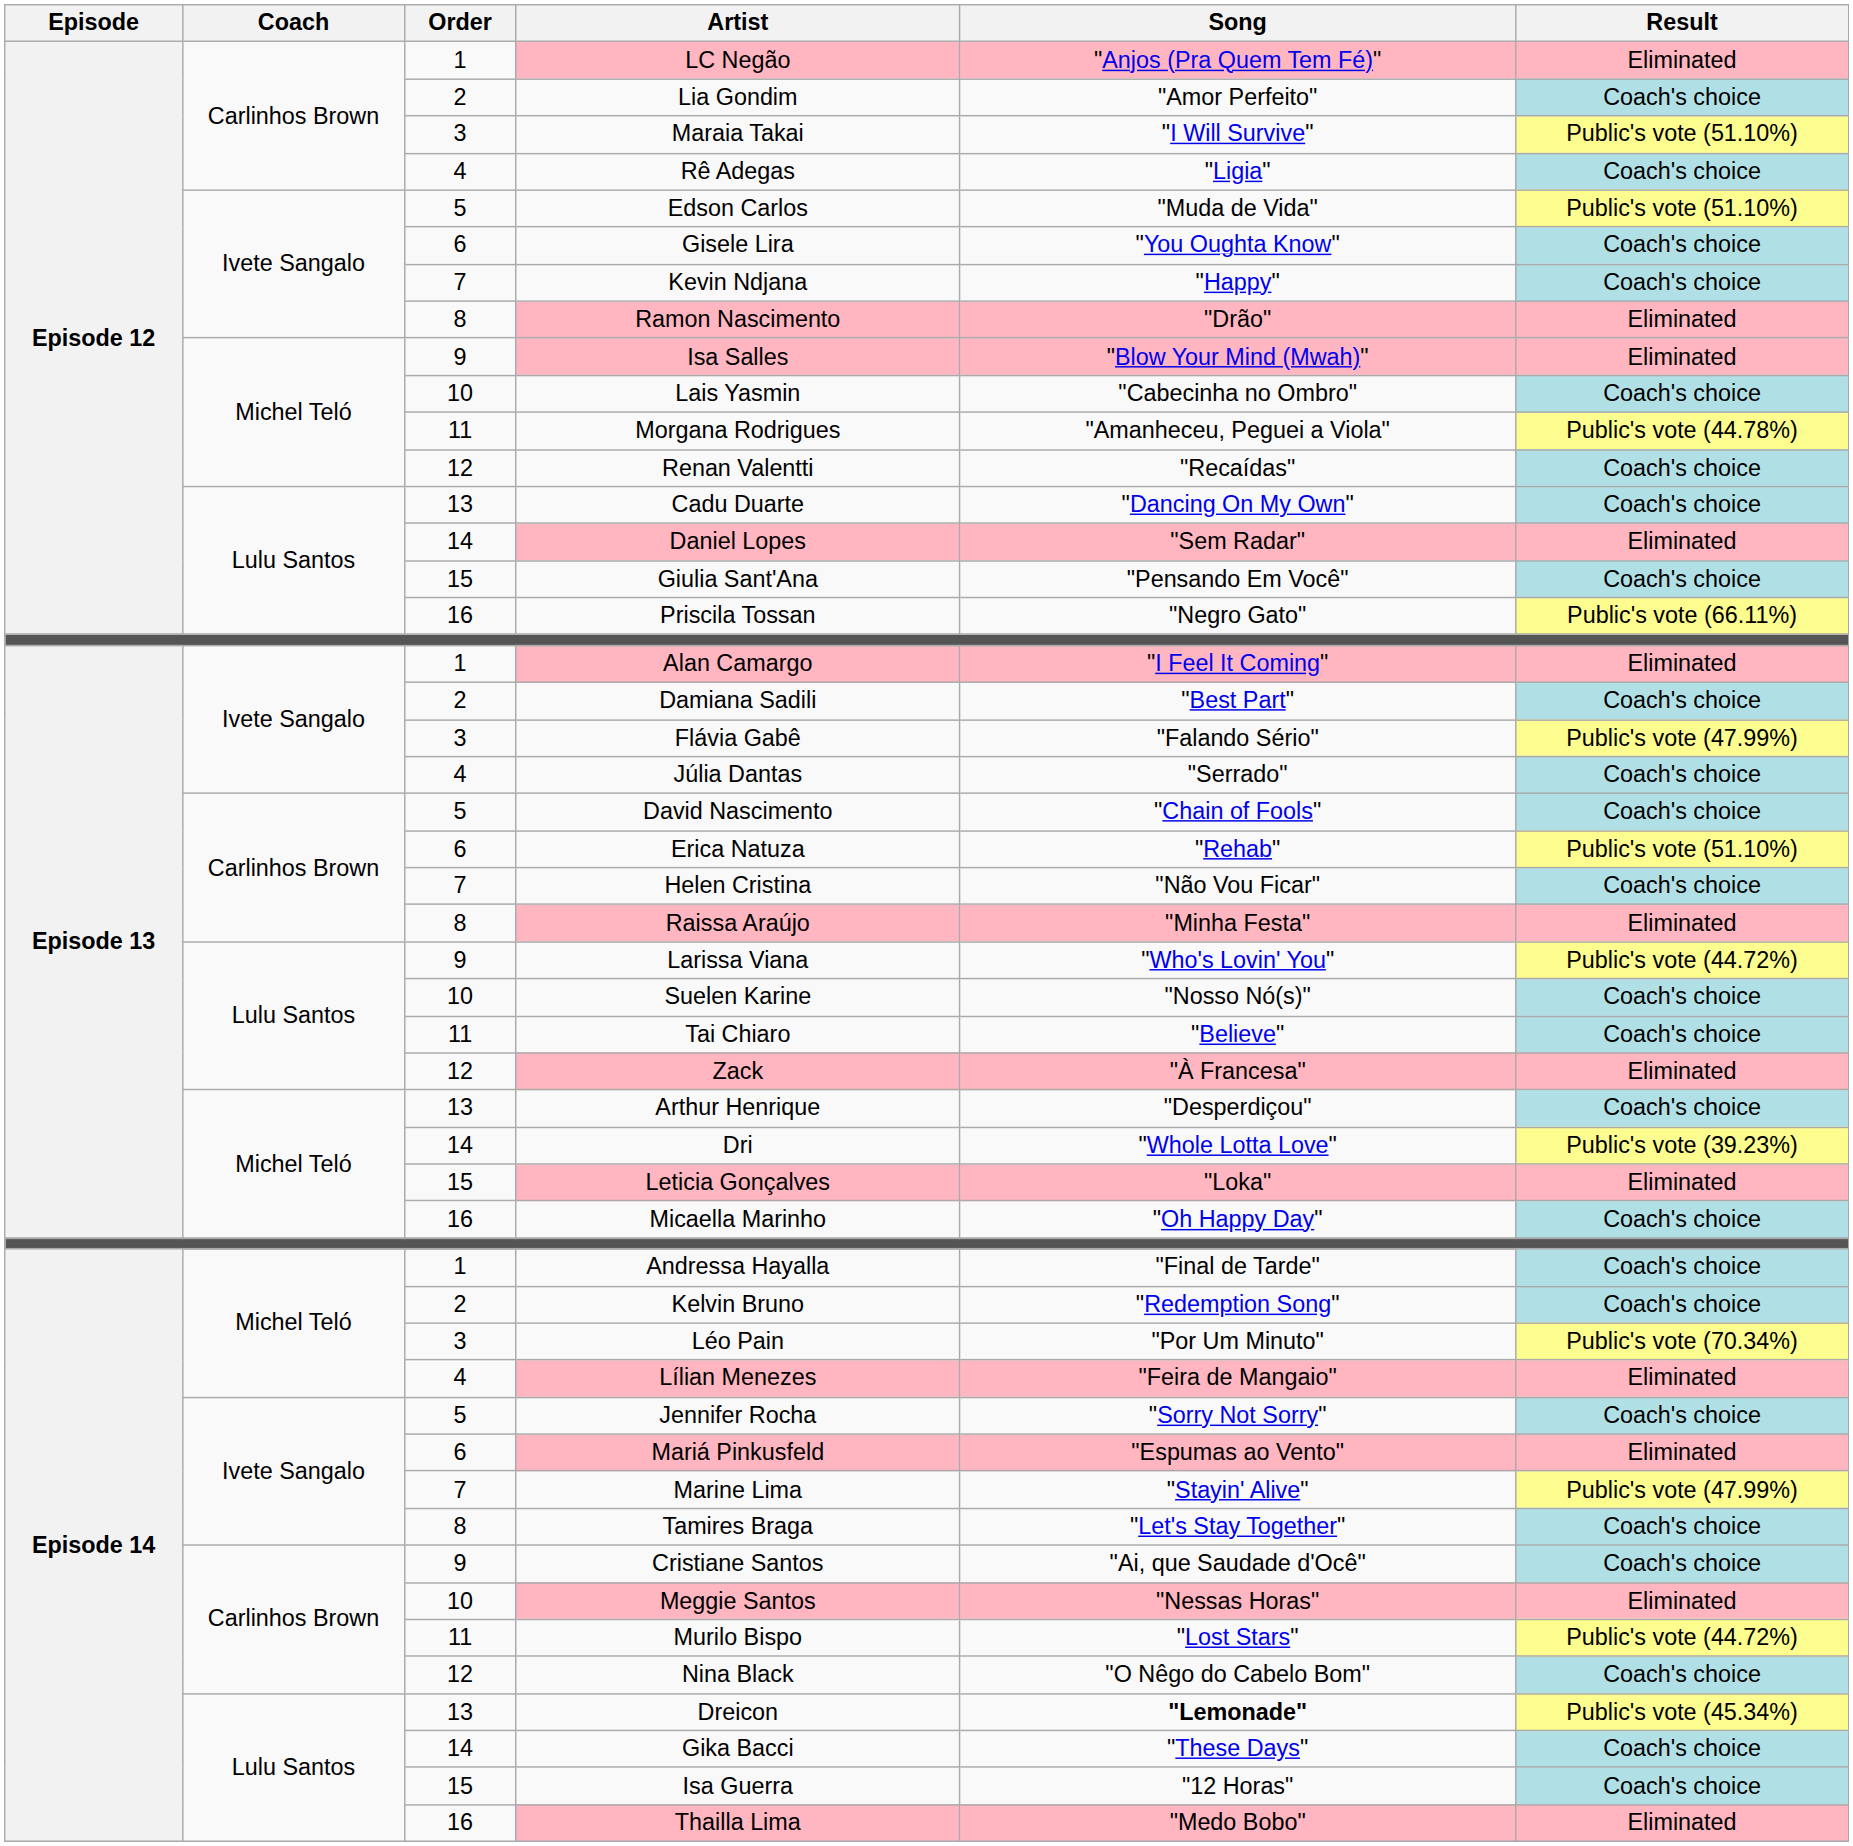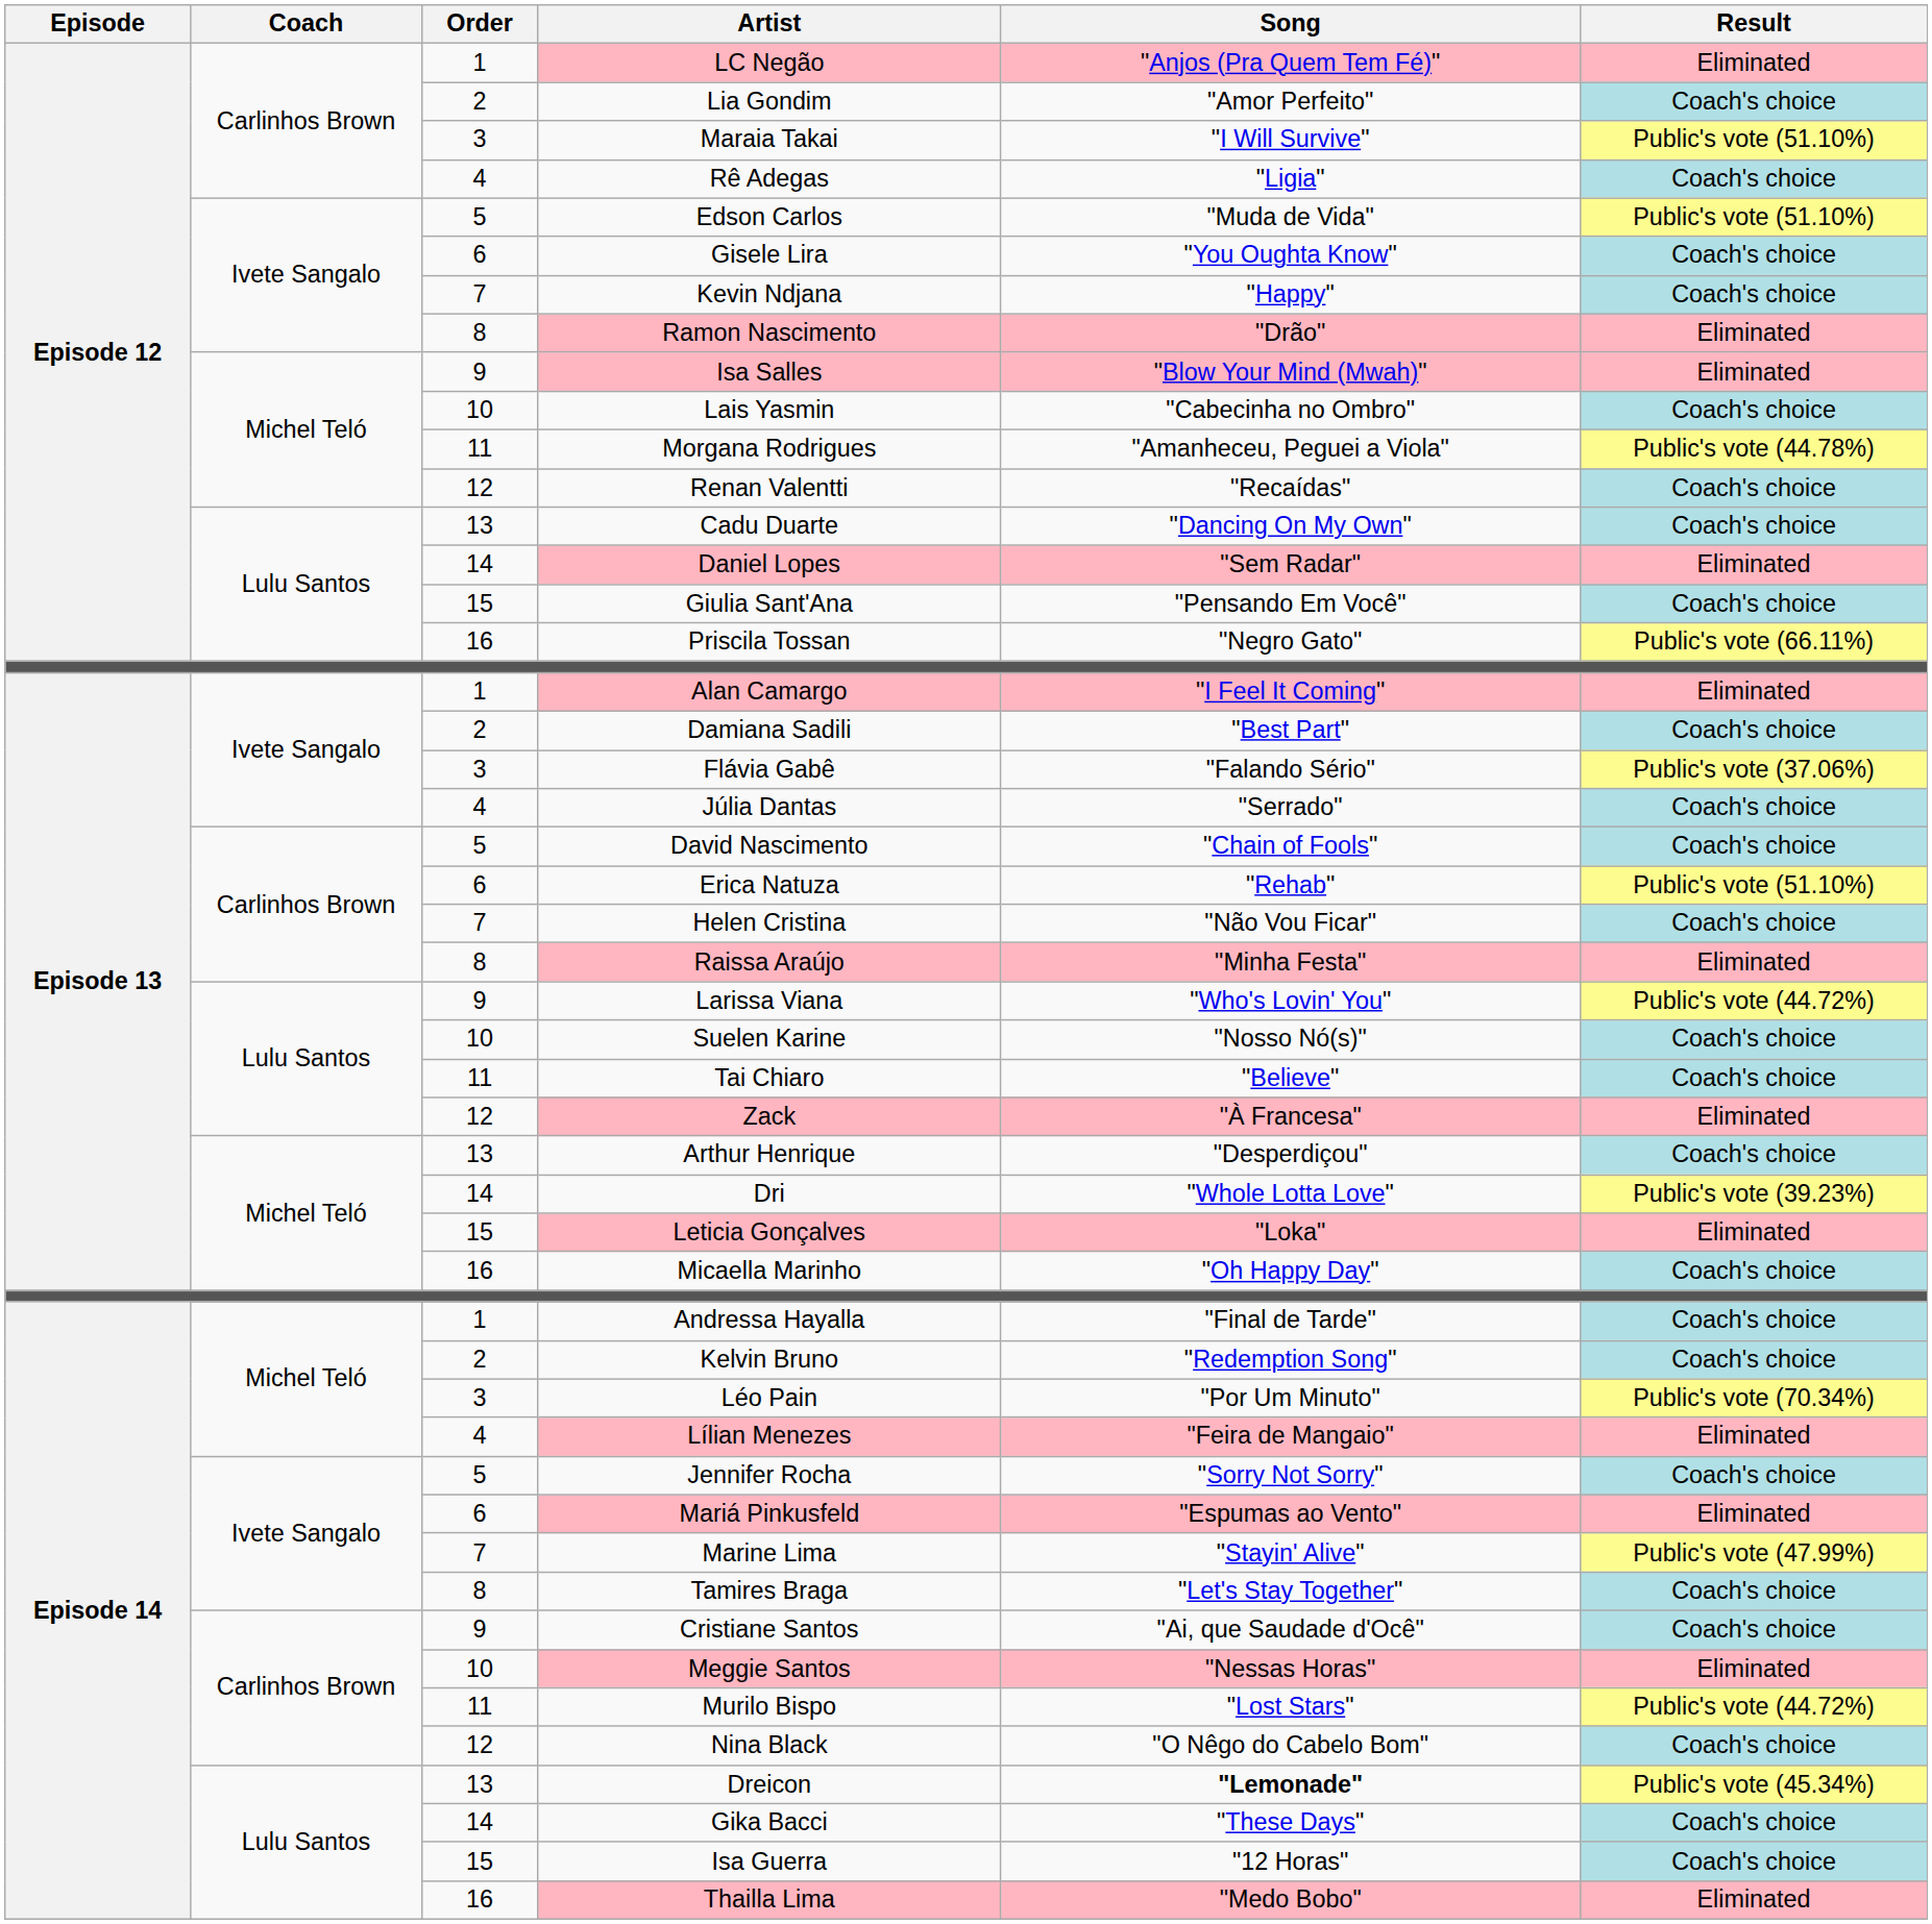Flávia Gabê | Result: Public's vote (47.99%) -> Public's vote (37.06%)
